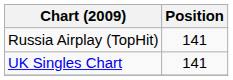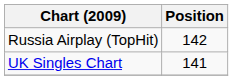Russia Airplay (TopHit) | Position: 141 -> 142
